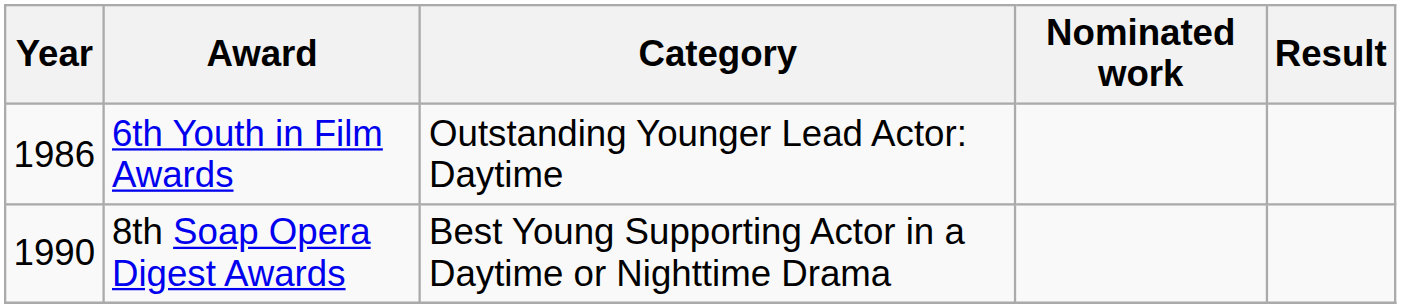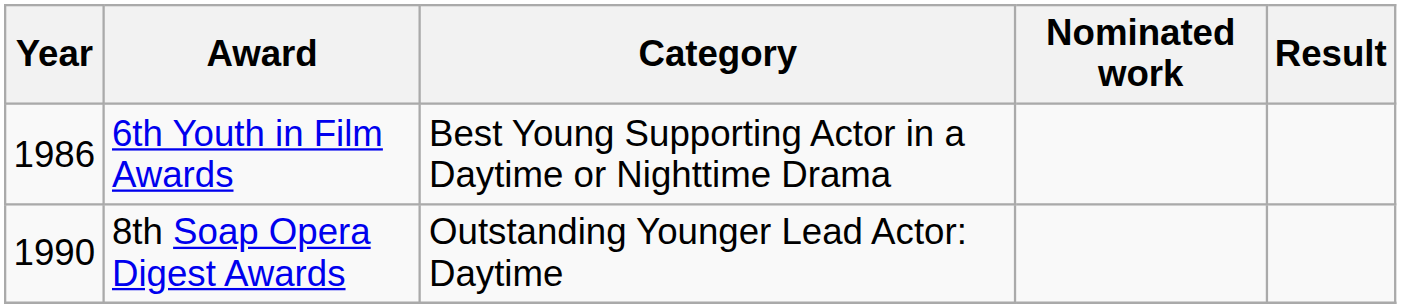6th Youth in Film Awards | Category: Outstanding Younger Lead Actor: Daytime -> Best Young Supporting Actor in a Daytime or Nighttime Drama
8th Soap Opera Digest Awards | Category: Best Young Supporting Actor in a Daytime or Nighttime Drama -> Outstanding Younger Lead Actor: Daytime
